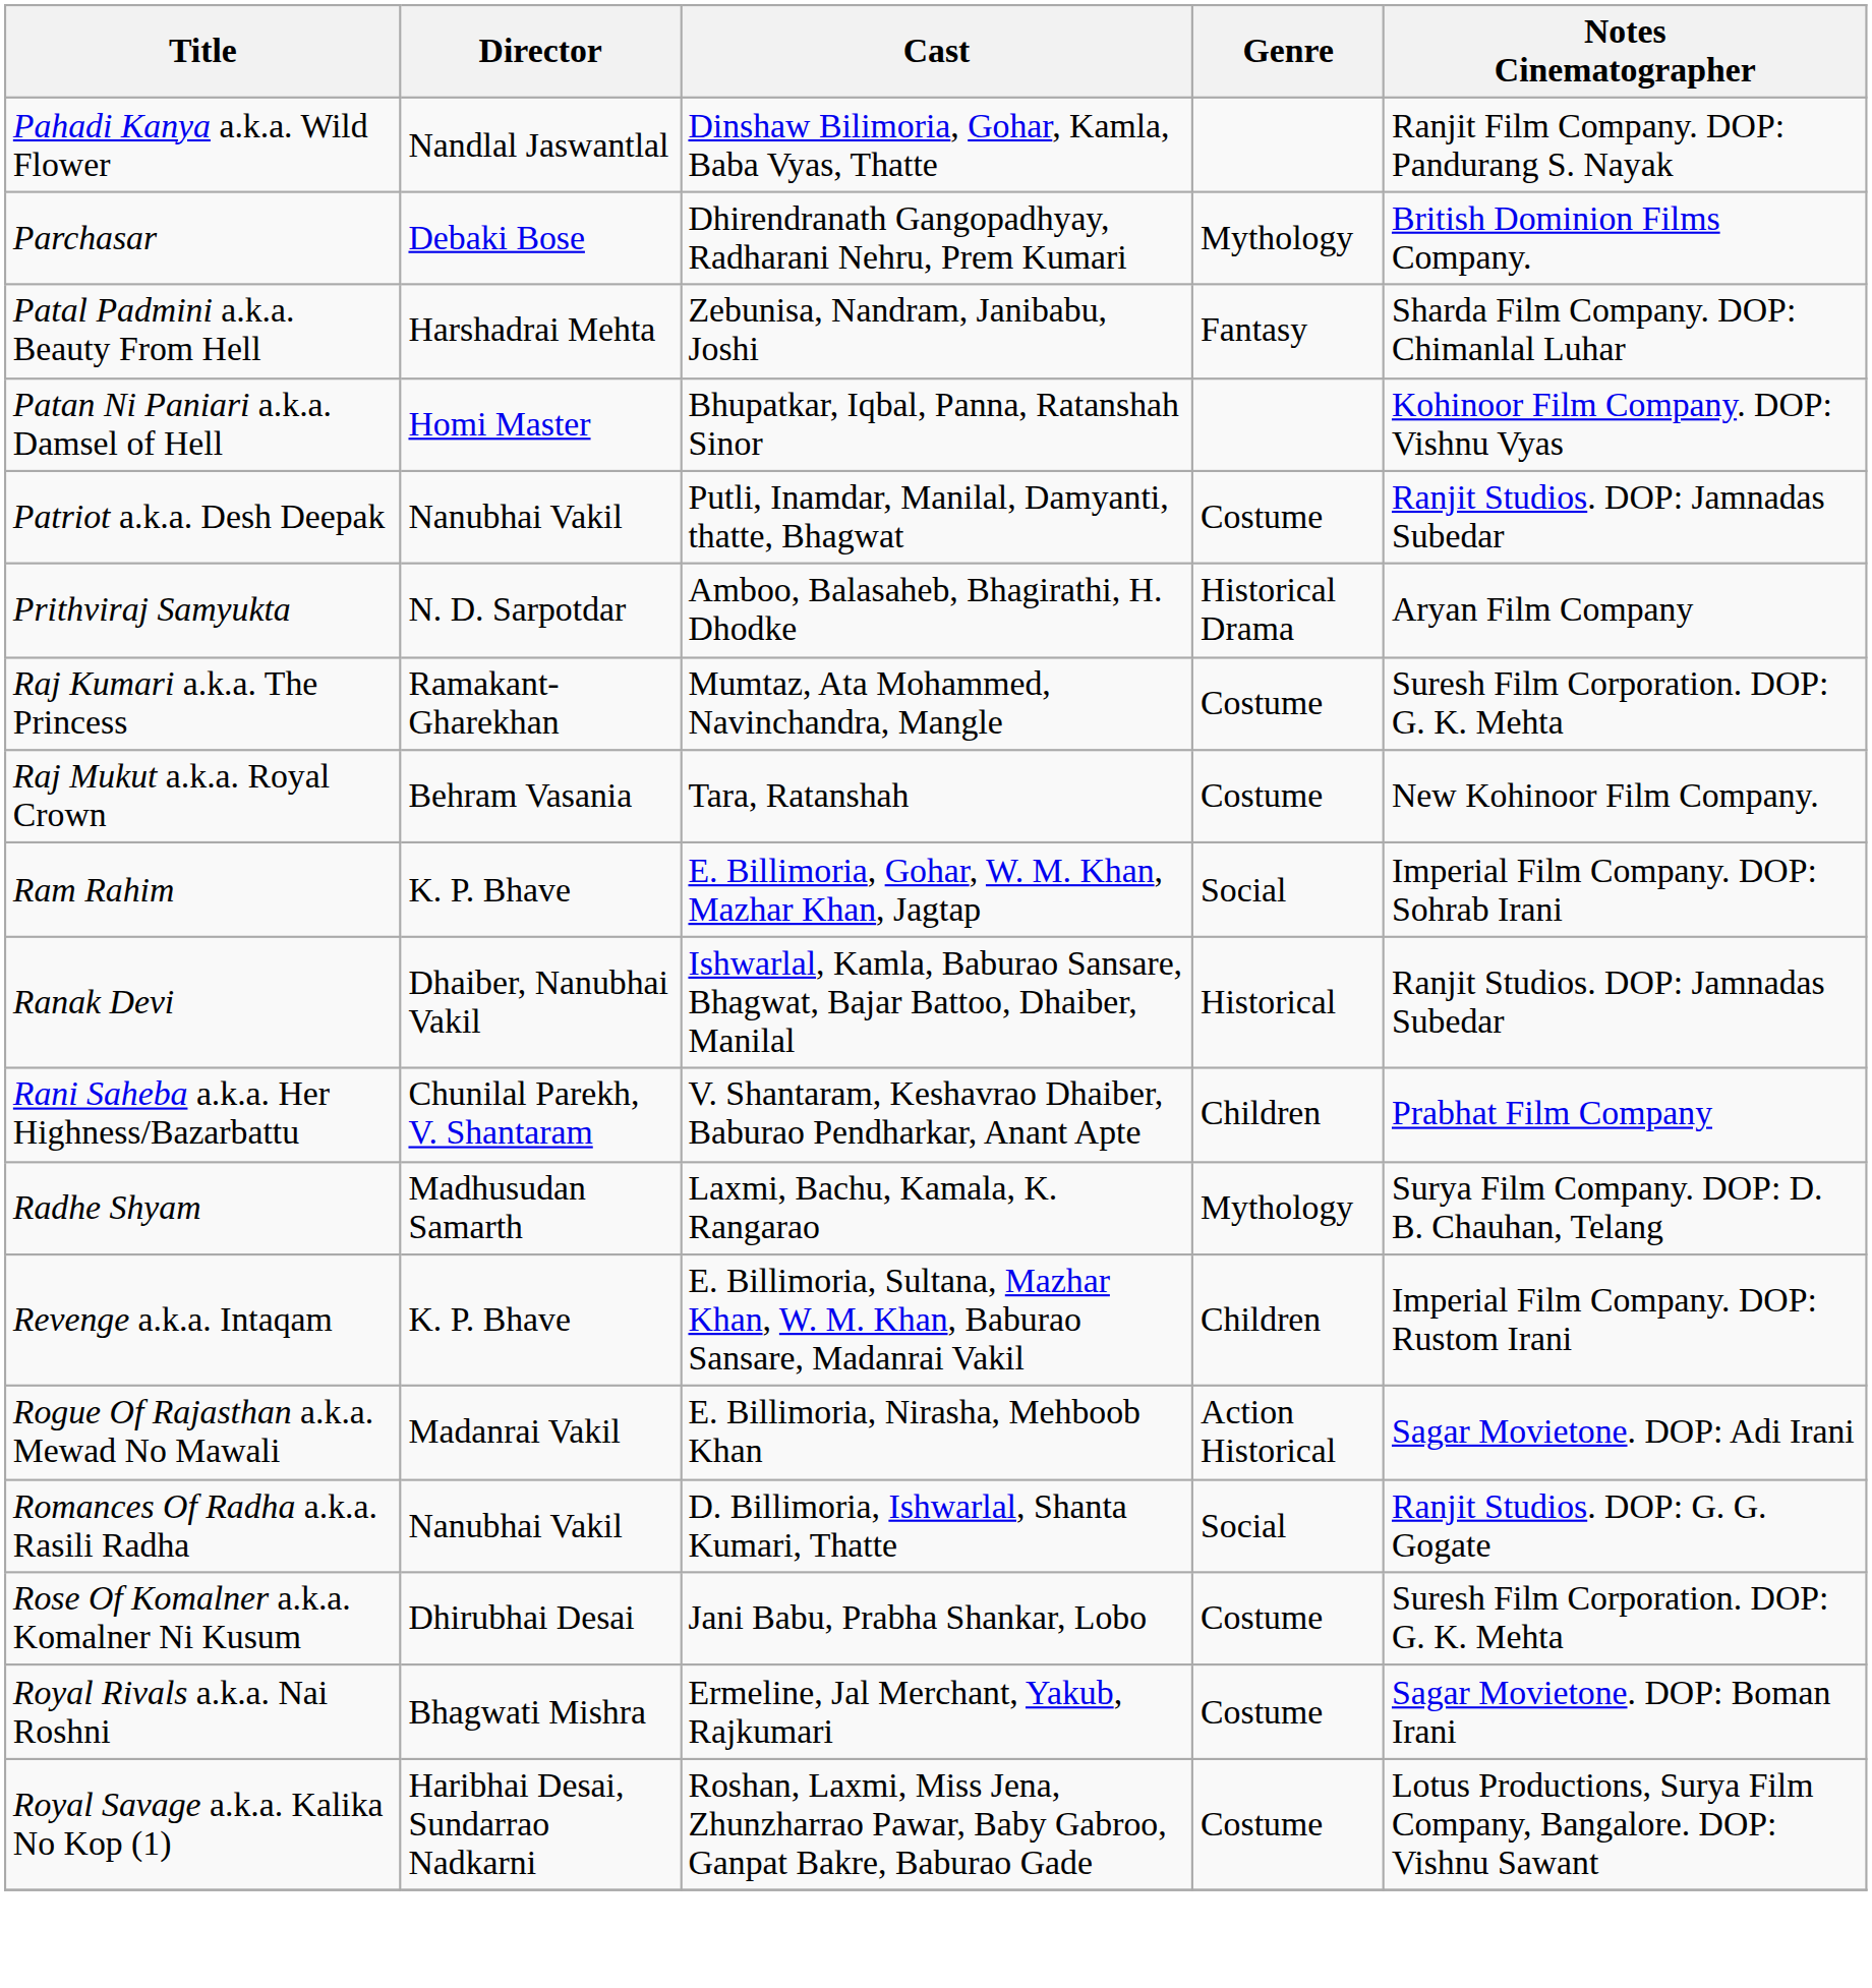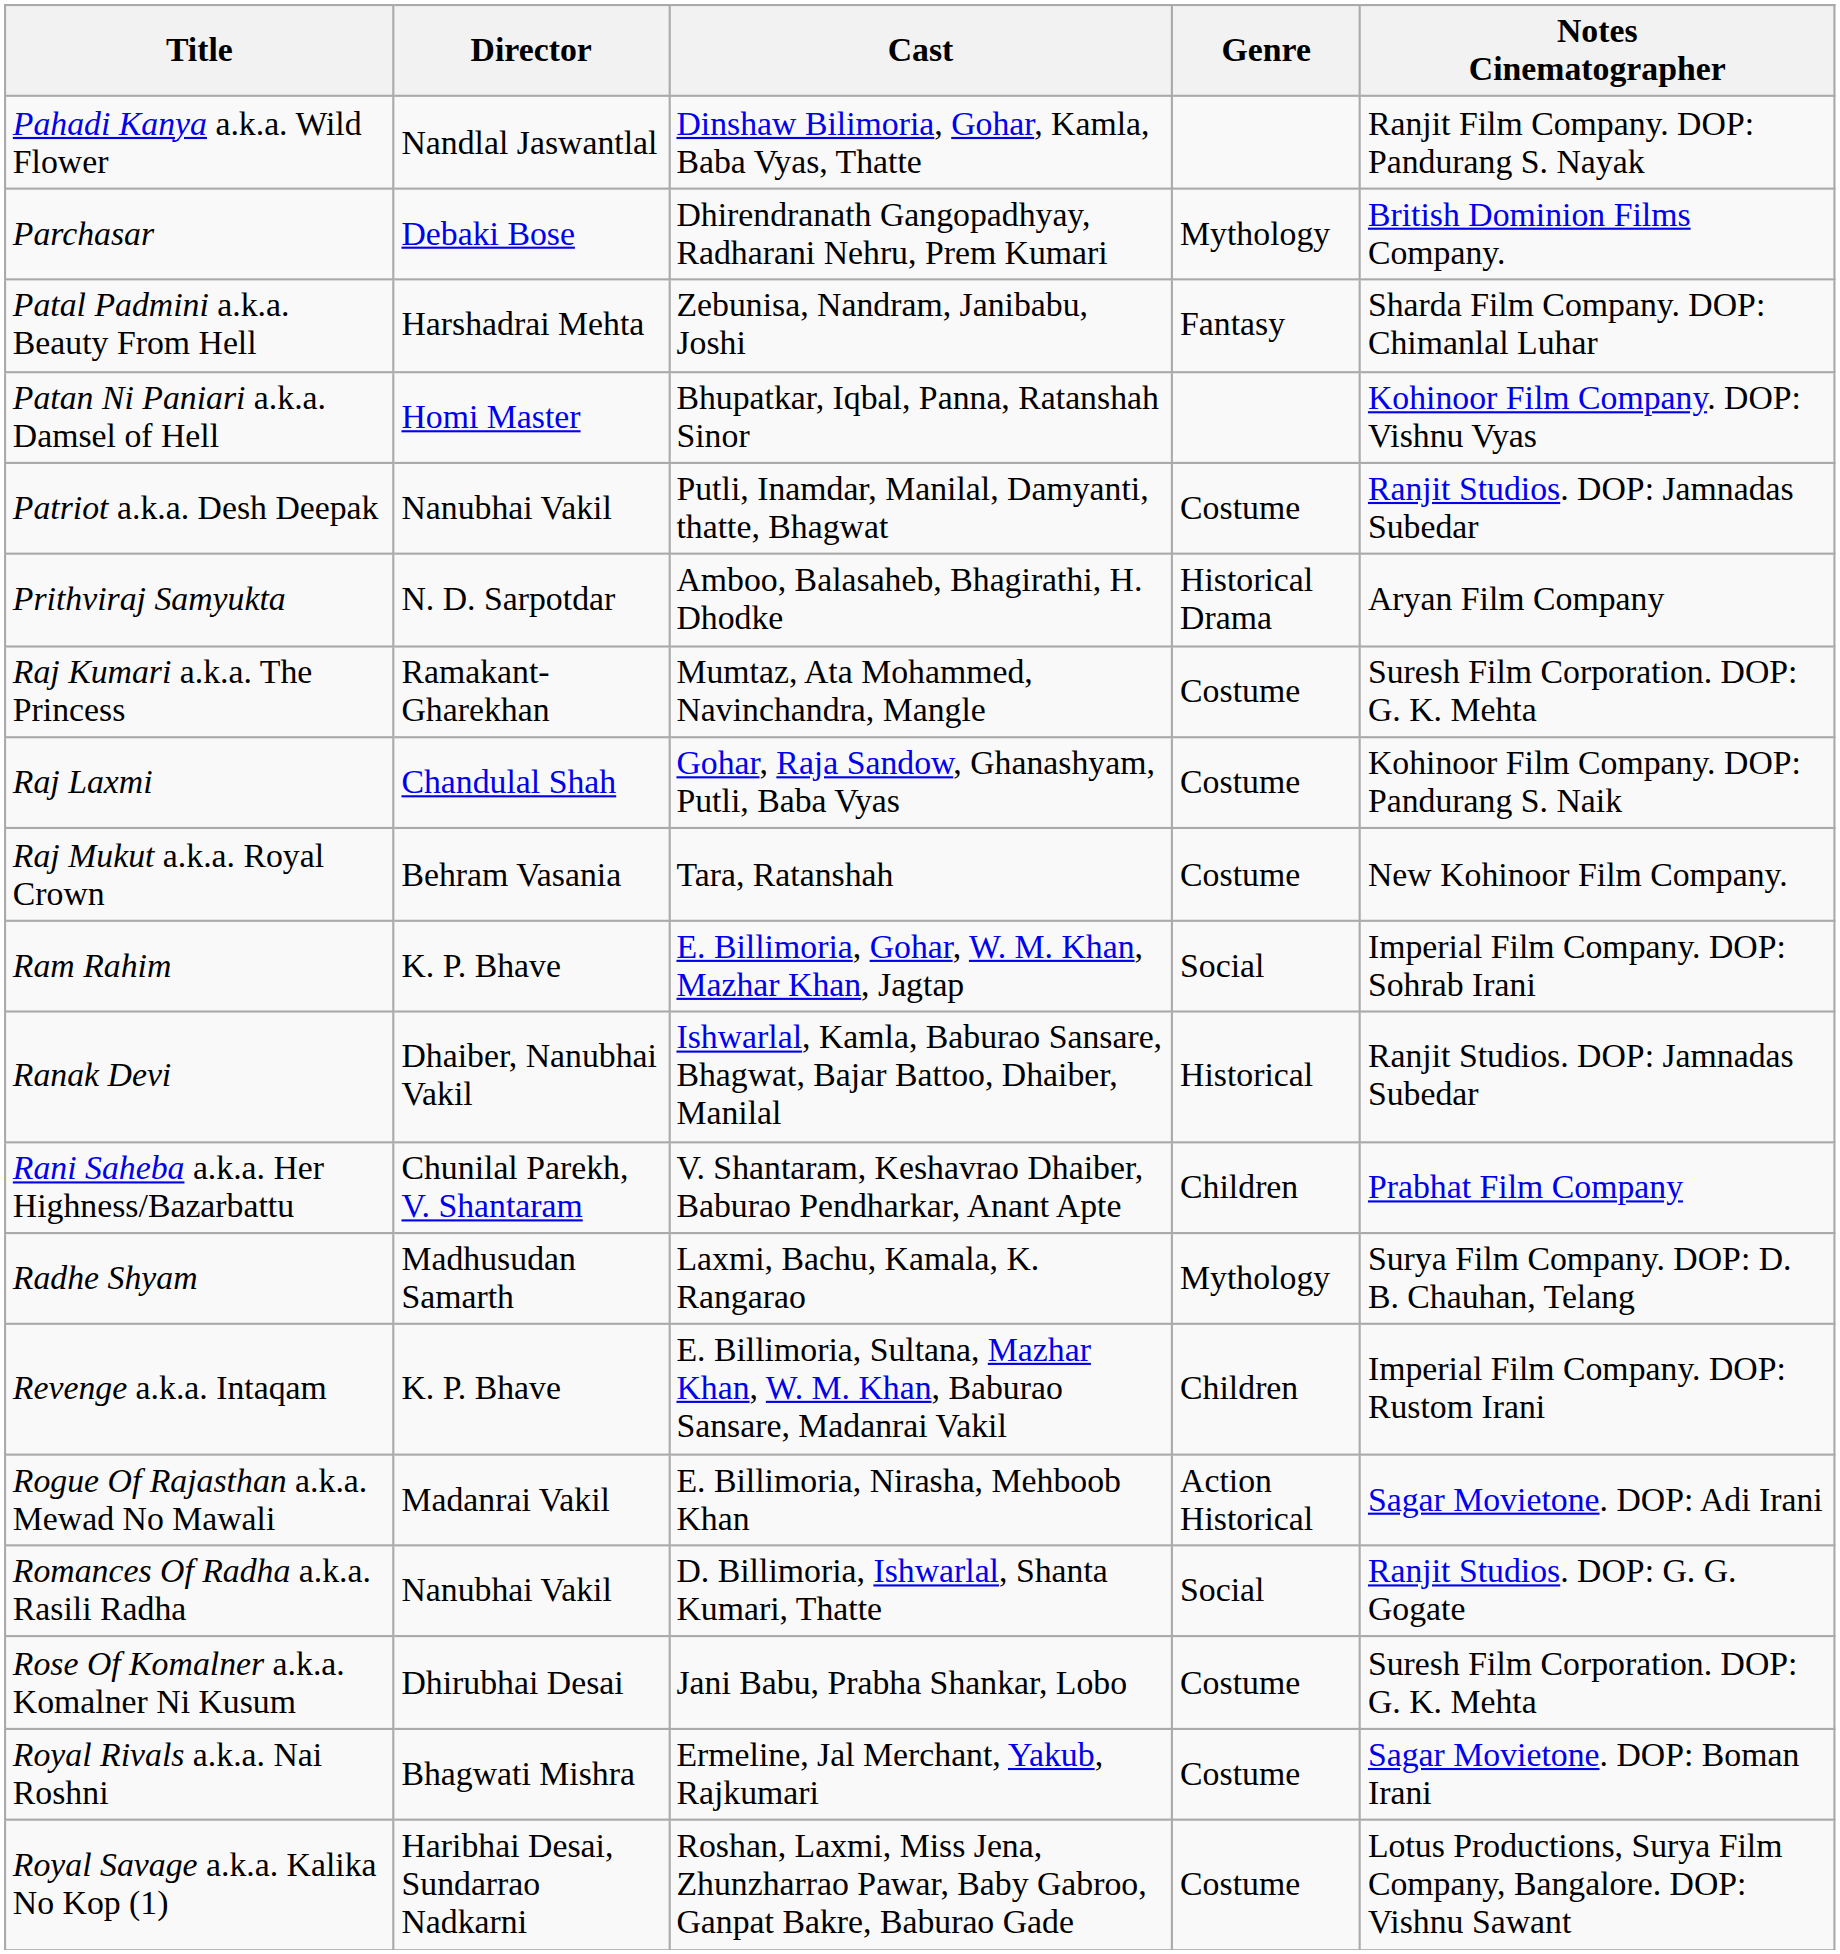+ row: Raj Laxmi | Chandulal Shah | Gohar, Raja Sandow, Ghanashyam, Putli, Baba Vyas | Costume | Kohinoor Film Company. DOP: Pandurang S. Naik
